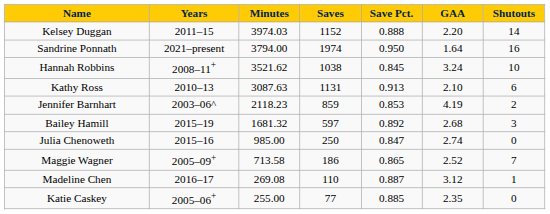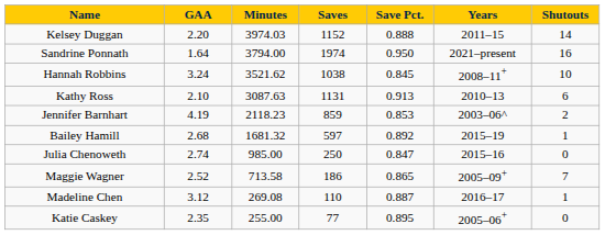columns swapped: Years <-> GAA
Bailey Hamill | Shutouts: 3 -> 1
Katie Caskey | Save Pct.: 0.885 -> 0.895
